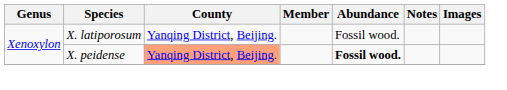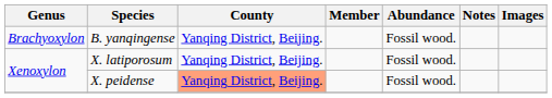+ row: Brachyoxylon | B. yanqingense | Yanqing District, Beijing. | Fossil wood.
X. peidense | Abundance: bold -> normal
